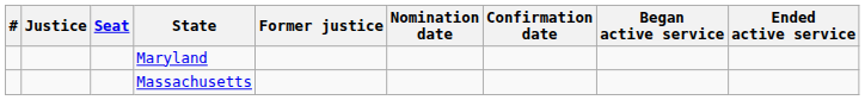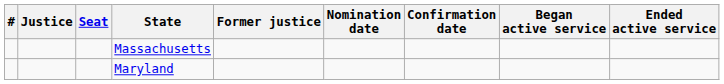rows swapped: Maryland <-> Massachusetts
